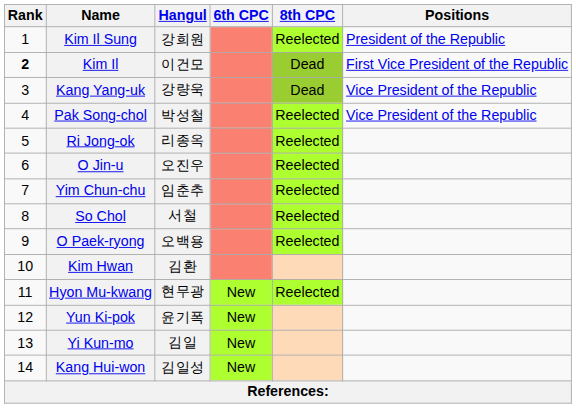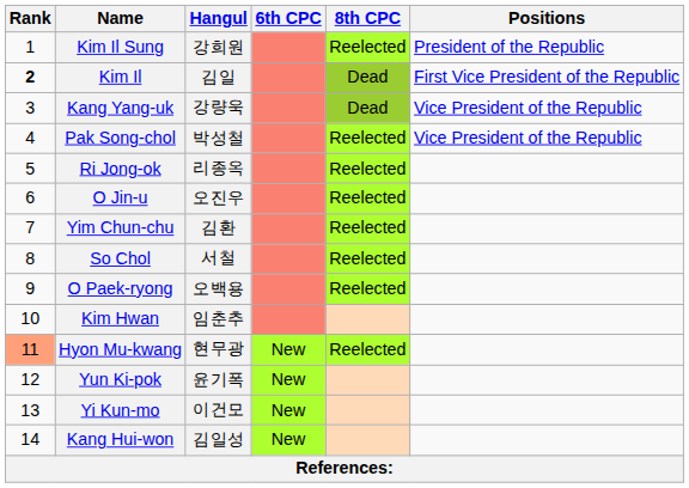Kim Il | Hangul: 이건모 -> 김일
Yim Chun-chu | Hangul: 임춘추 -> 김환
Kim Hwan | Hangul: 김환 -> 임춘추
Hyon Mu-kwang | Rank: no background -> lightsalmon background
Yi Kun-mo | Hangul: 김일 -> 이건모
